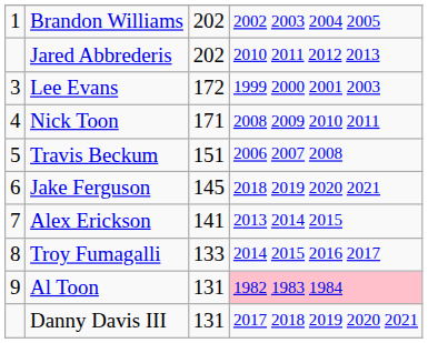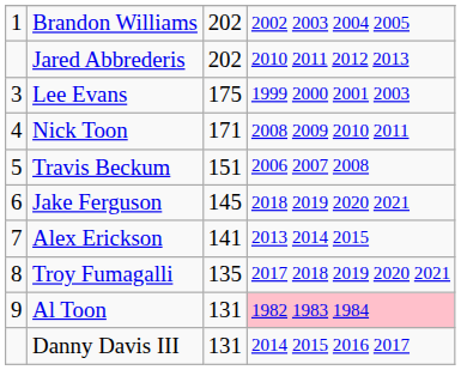Lee Evans | column 3: 172 -> 175
Troy Fumagalli | column 3: 133 -> 135
Troy Fumagalli | column 4: 2014 2015 2016 2017 -> 2017 2018 2019 2020 2021
Danny Davis III | column 4: 2017 2018 2019 2020 2021 -> 2014 2015 2016 2017
